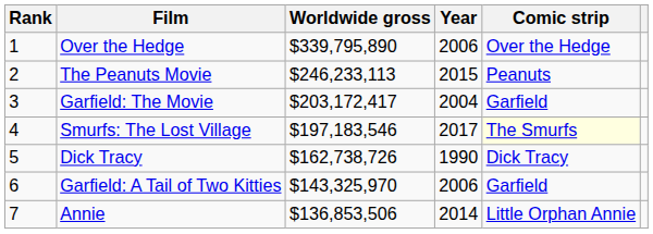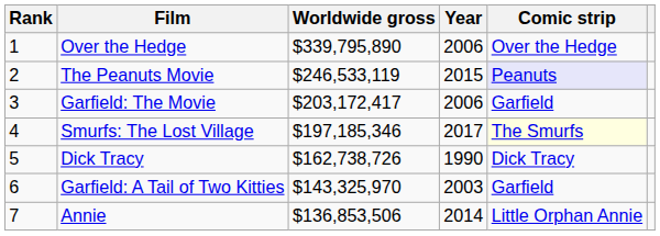The Peanuts Movie | Worldwide gross: $246,233,113 -> $246,533,119
The Peanuts Movie | Comic strip: no background -> lavender background
Garfield: The Movie | Year: 2004 -> 2006
Smurfs: The Lost Village | Worldwide gross: $197,183,546 -> $197,185,346
Garfield: A Tail of Two Kitties | Year: 2006 -> 2003
